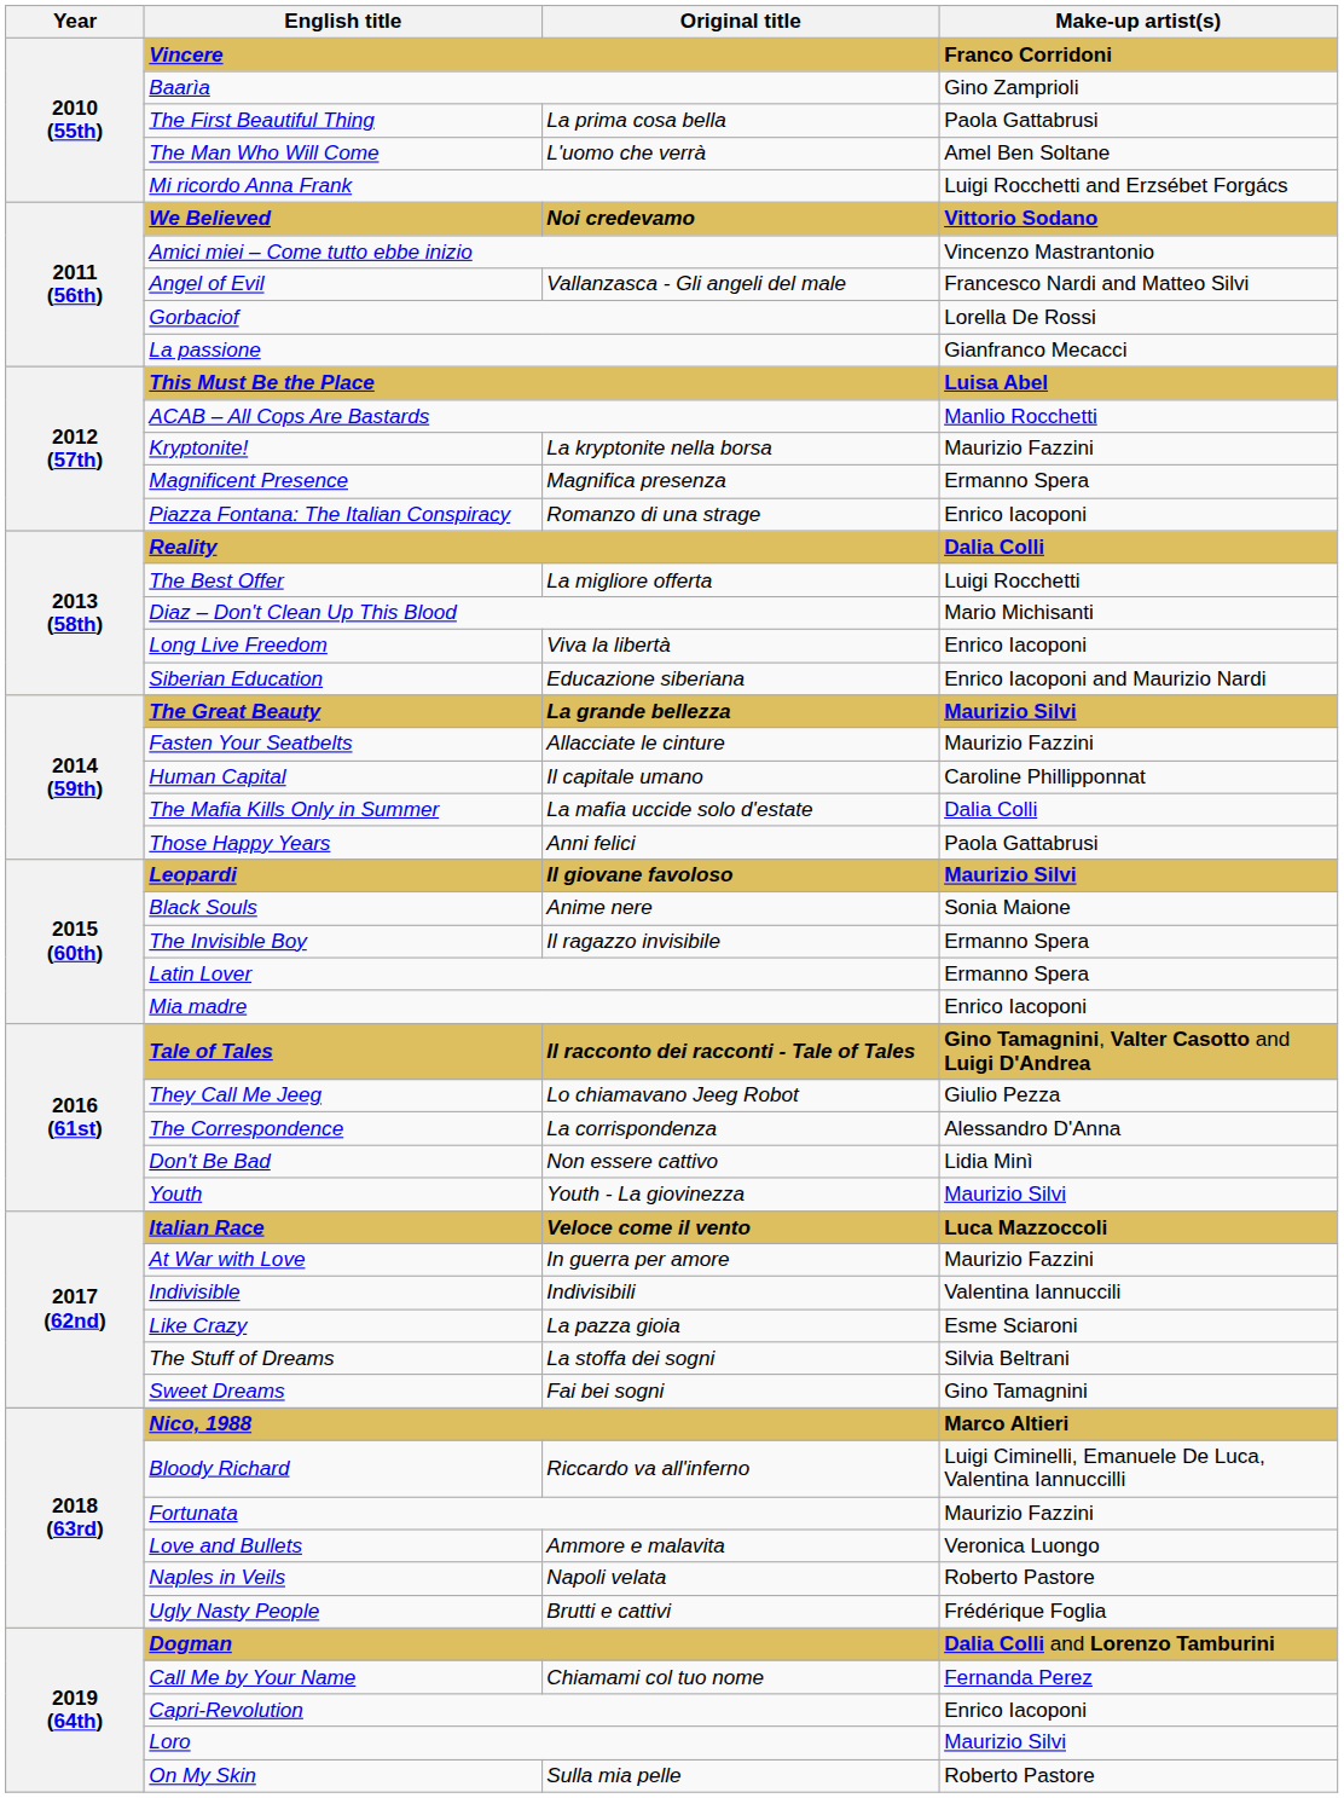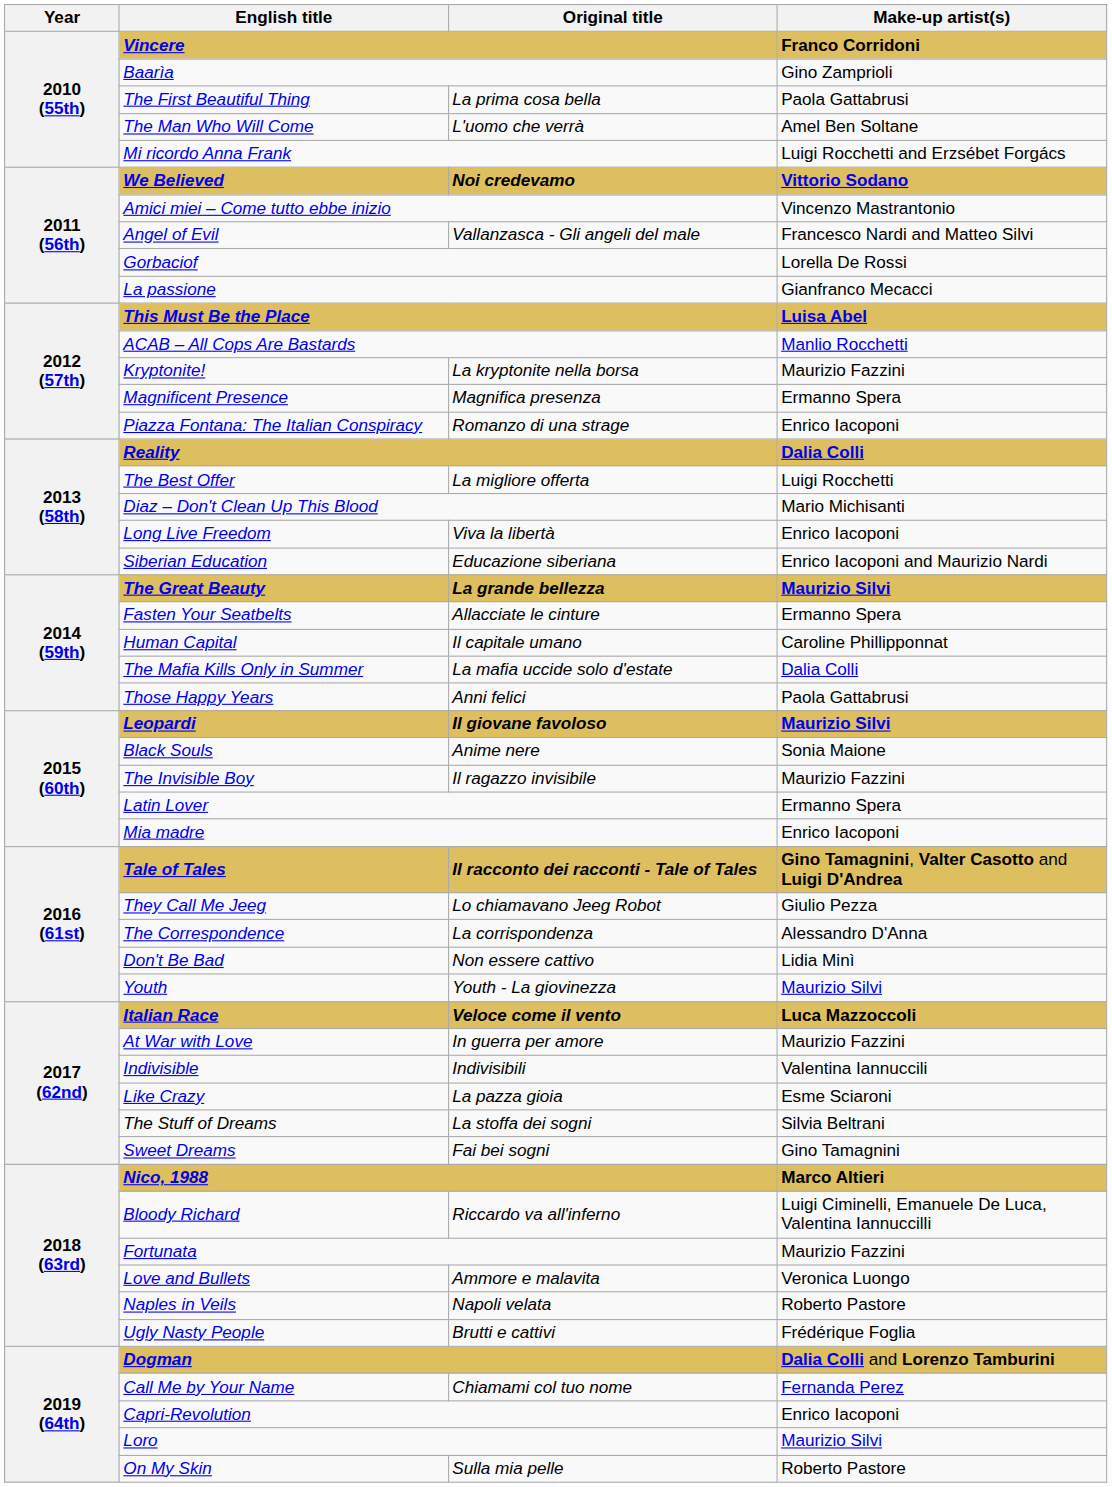Fasten Your Seatbelts | Make-up artist(s): Maurizio Fazzini -> Ermanno Spera
The Invisible Boy | Make-up artist(s): Ermanno Spera -> Maurizio Fazzini
